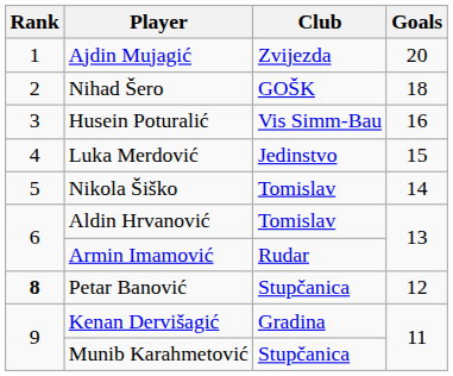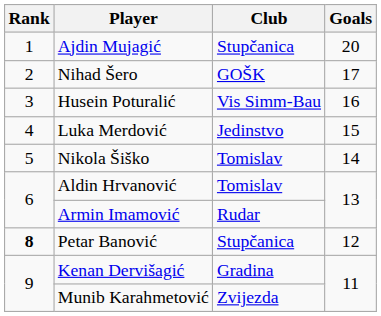Ajdin Mujagić | Club: Zvijezda -> Stupčanica
Nihad Šero | Goals: 18 -> 17
Munib Karahmetović | Club: Stupčanica -> Zvijezda
